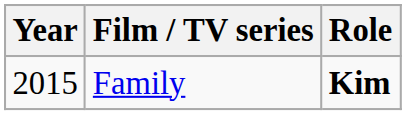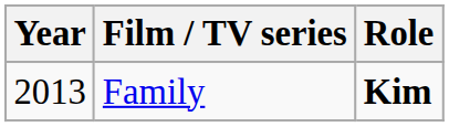Family | Year: 2015 -> 2013
